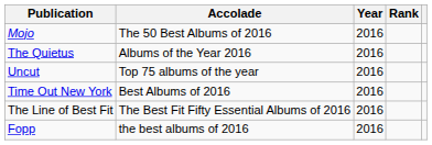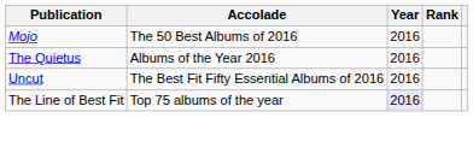Uncut | Accolade: Top 75 albums of the year -> The Best Fit Fifty Essential Albums of 2016
- row: Time Out New York | Best Albums of 2016 | 2016
The Line of Best Fit | Accolade: The Best Fit Fifty Essential Albums of 2016 -> Top 75 albums of the year
The Line of Best Fit | Year: no background -> lavender background
- row: Fopp | the best albums of 2016 | 2016
